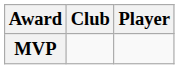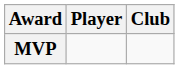columns swapped: Player <-> Club
